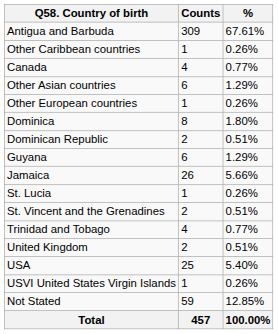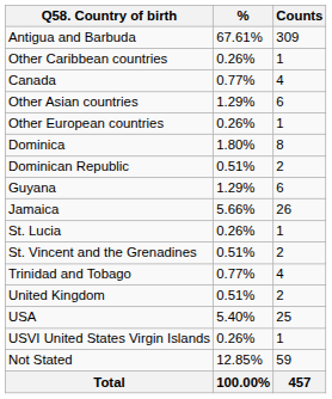columns swapped: Counts <-> %
